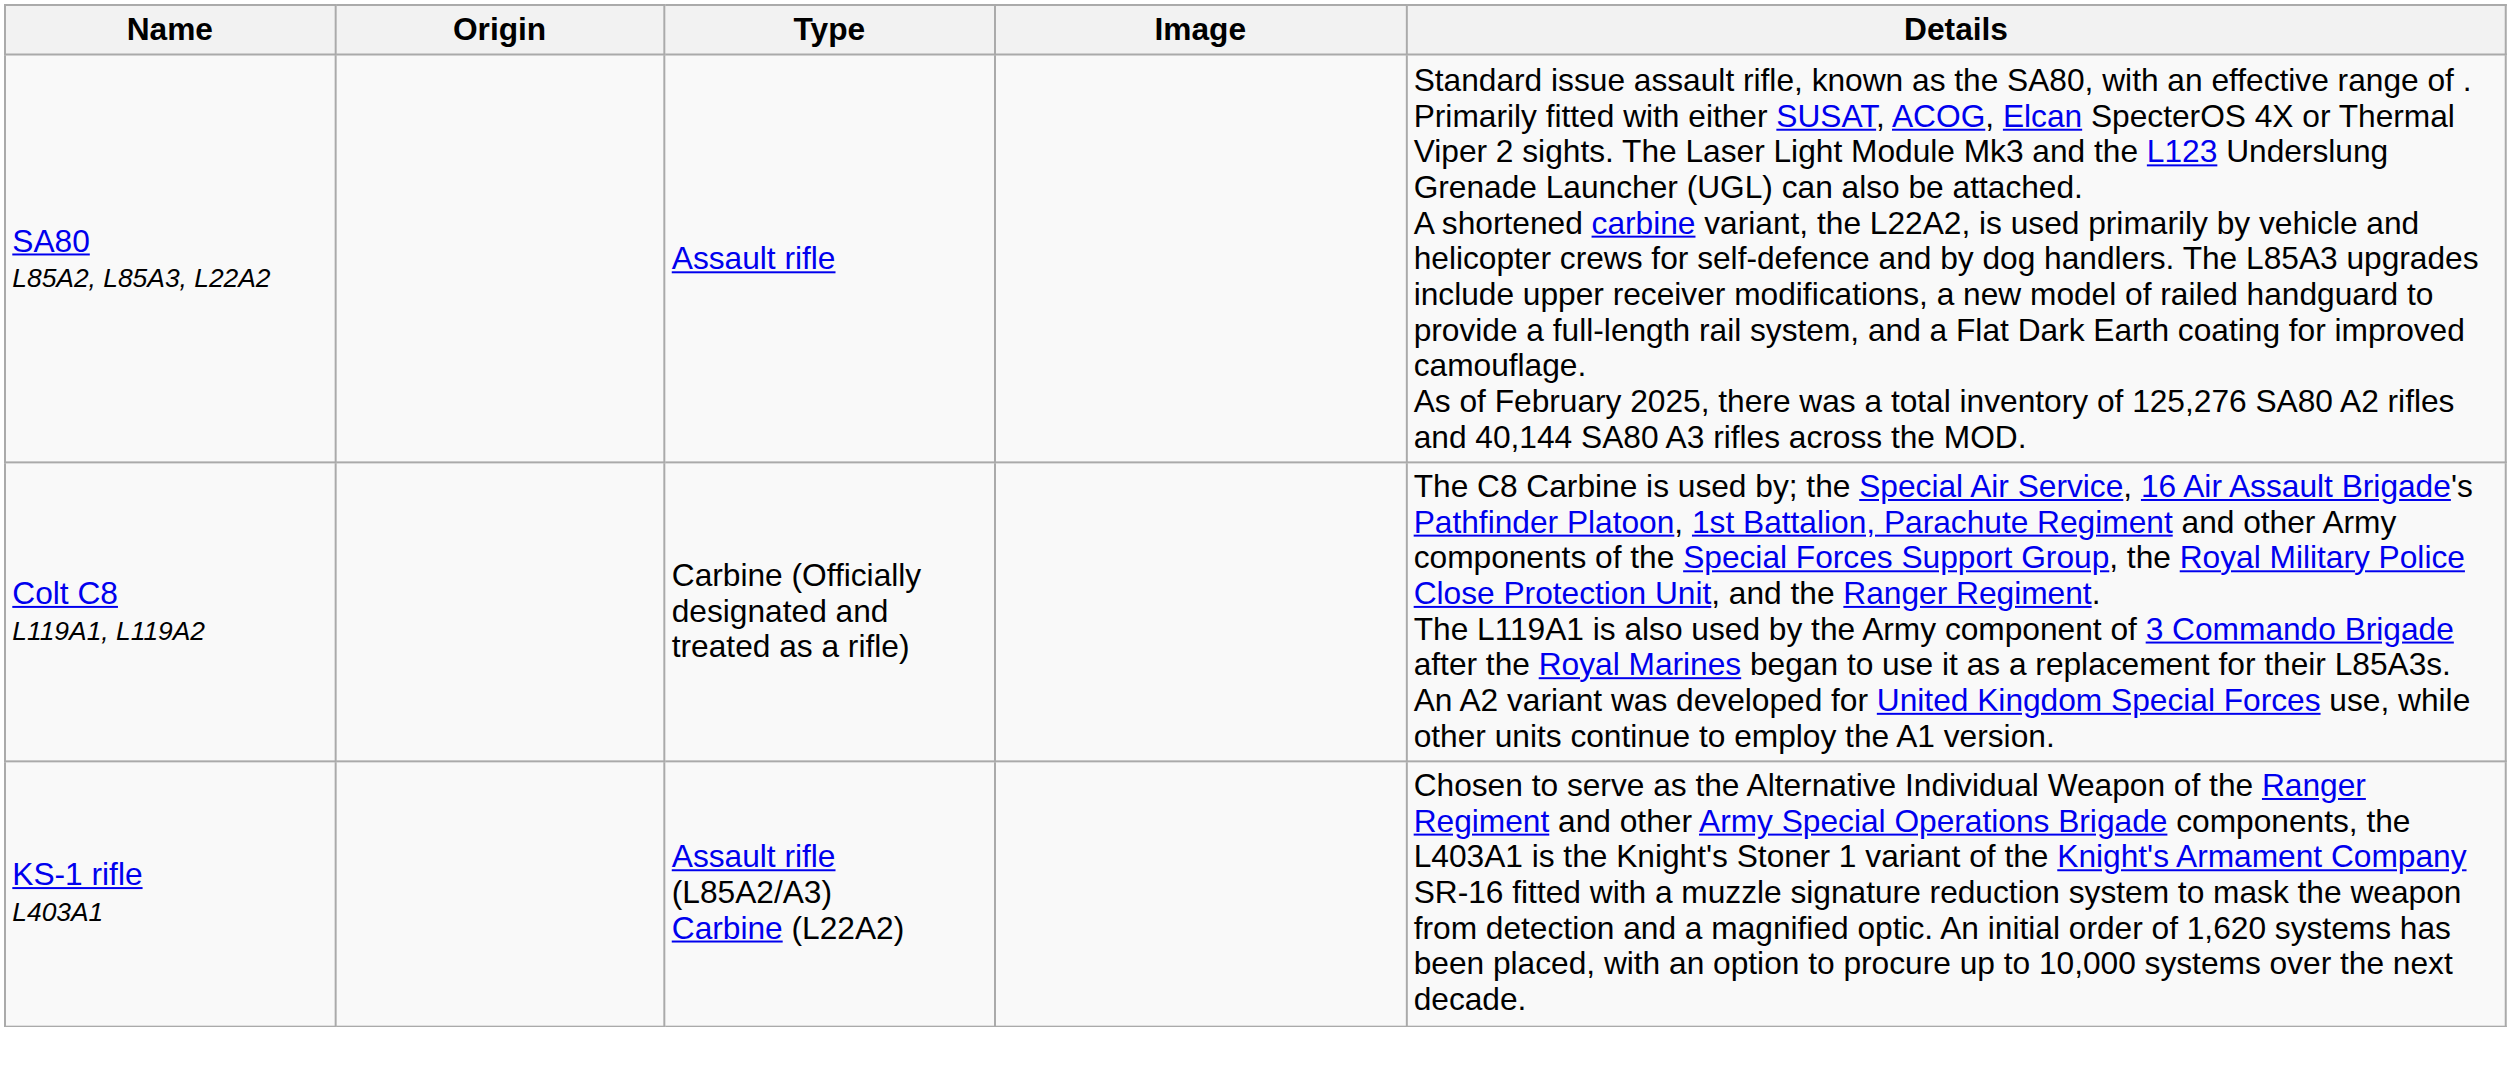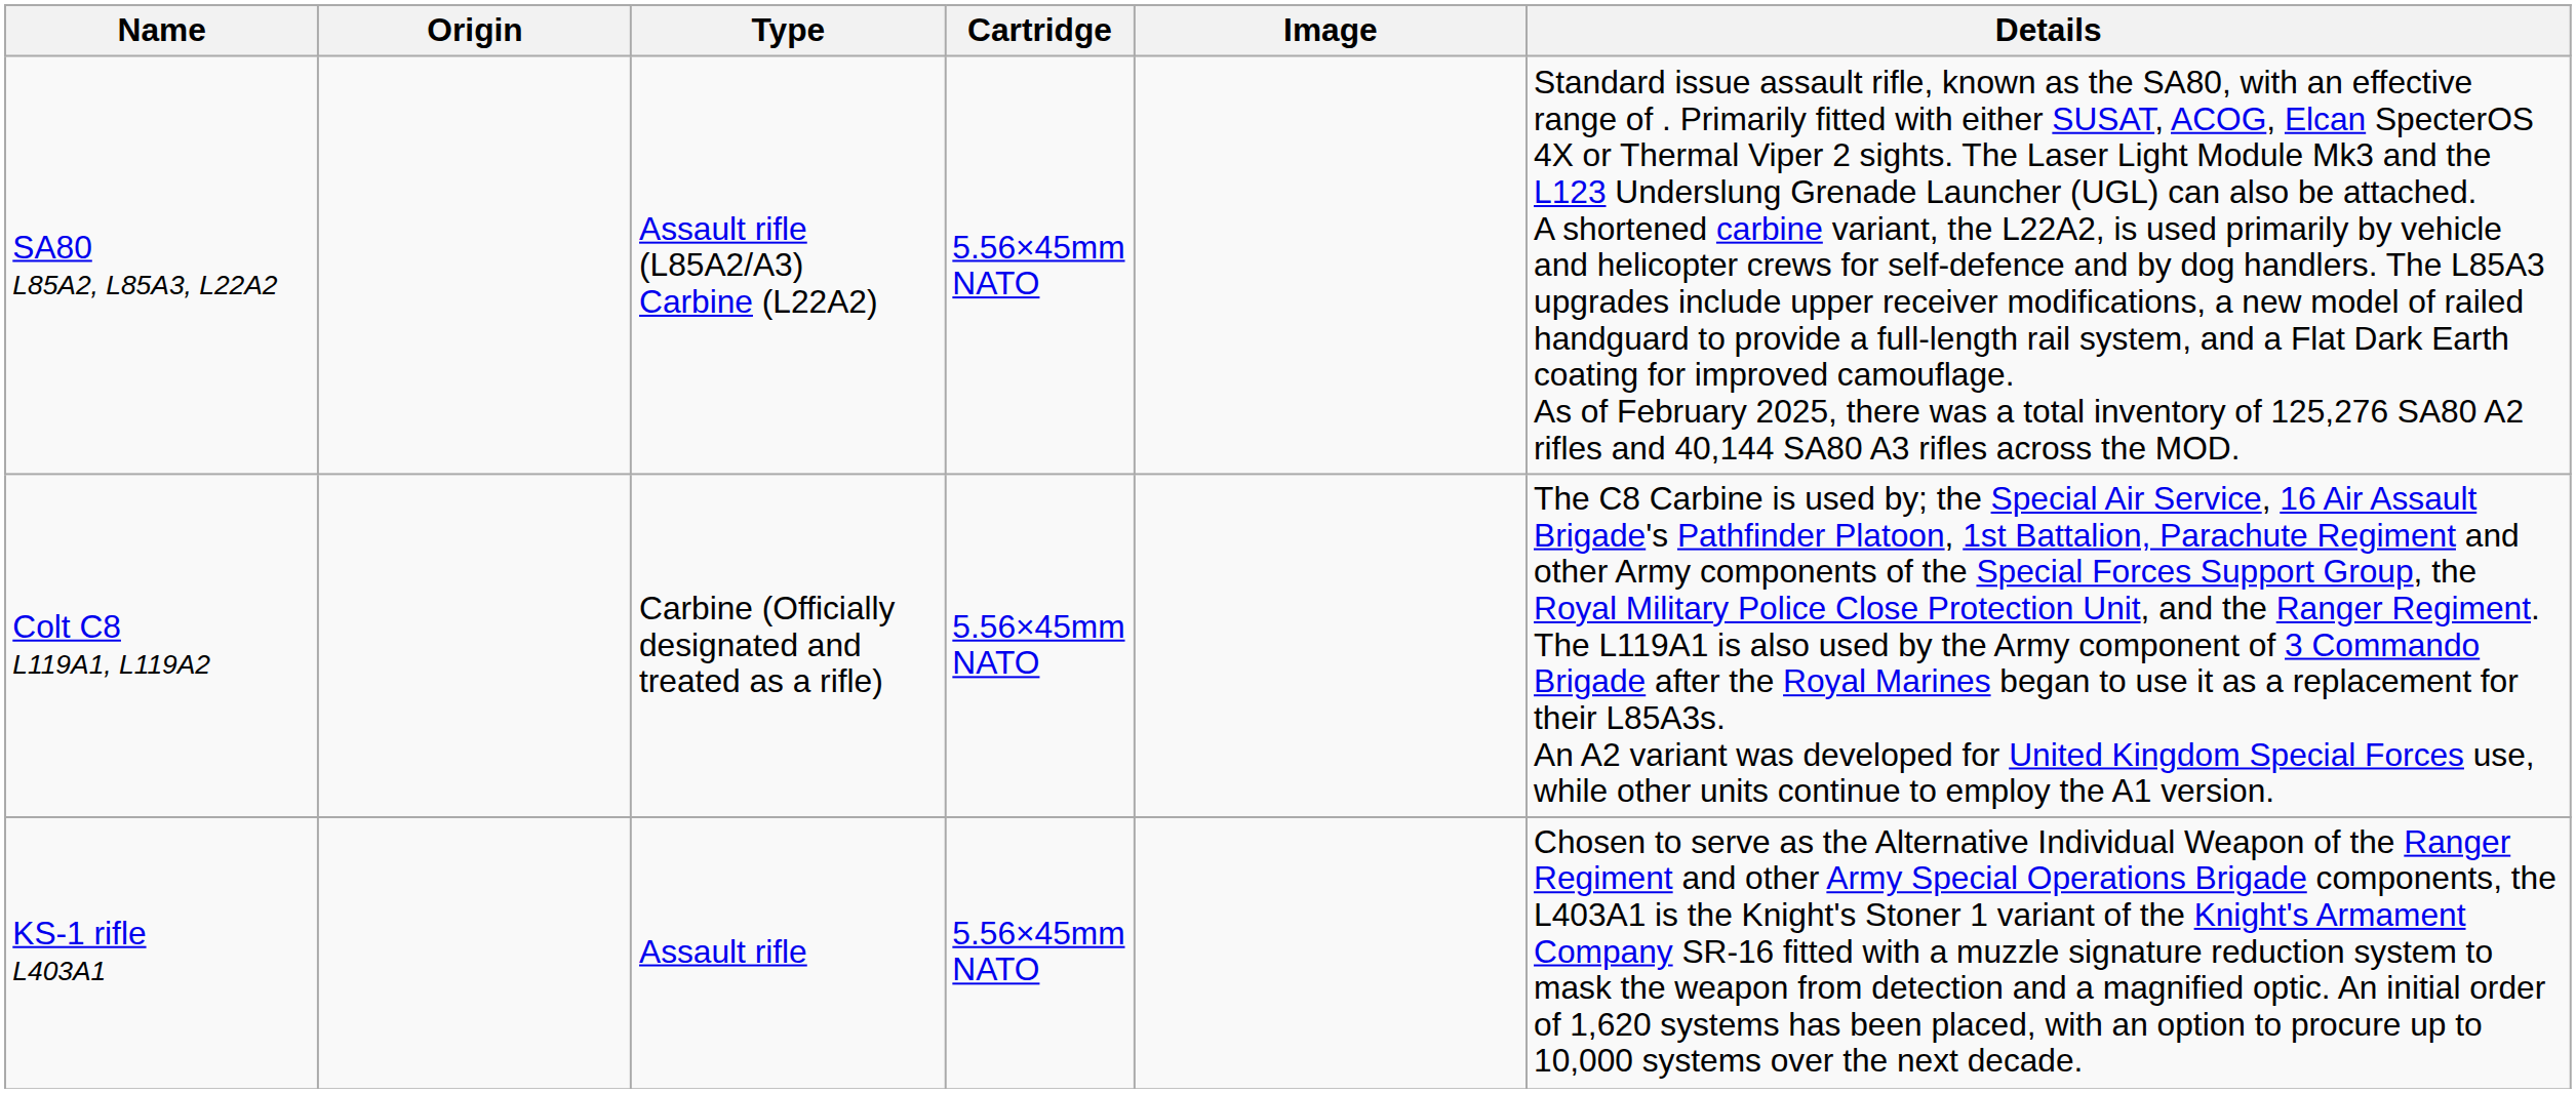+ column: Cartridge | 5.56×45mm NATO | 5.56×45mm NATO | 5.56×45mm NATO
SA80 L85A2, L85A3, L22A2 | Type: Assault rifle -> Assault rifle (L85A2/A3) Carbine (L22A2)
KS-1 rifle L403A1 | Type: Assault rifle (L85A2/A3) Carbine (L22A2) -> Assault rifle
